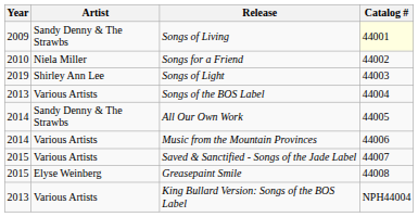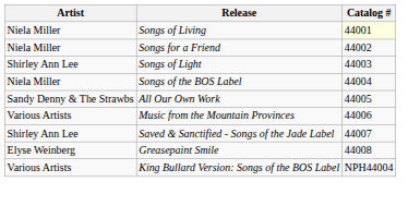- column: Year | 2009 | 2010 | 2019 | 2013 | 2014 | 2014 | 2015 | 2015 | 2013
Songs of Living | Artist: Sandy Denny & The Strawbs -> Niela Miller
Songs of the BOS Label | Artist: Various Artists -> Niela Miller
Saved & Sanctified - Songs of the Jade Label | Artist: Various Artists -> Shirley Ann Lee
